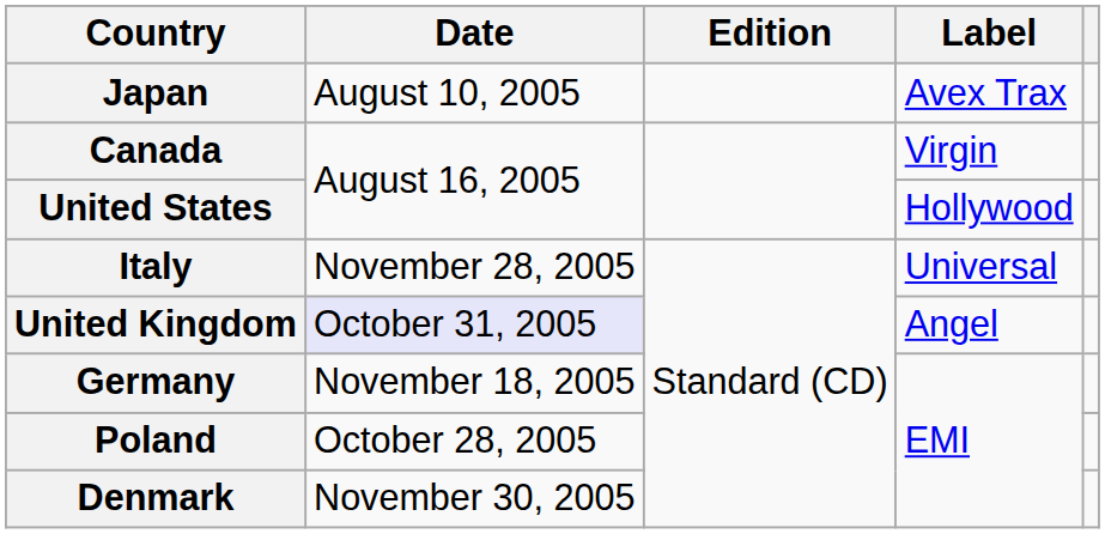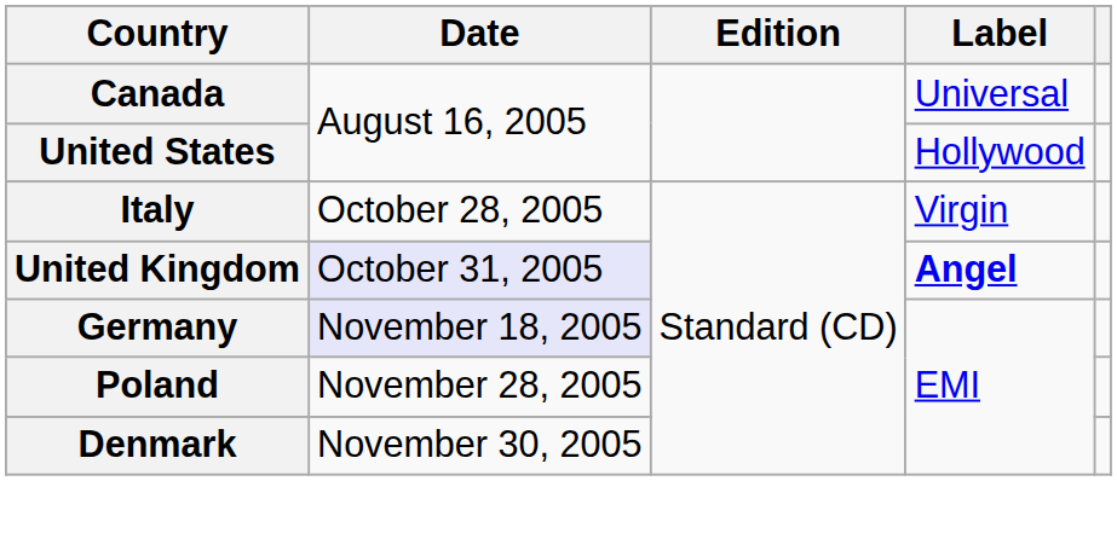- row: Japan | August 10, 2005 | Avex Trax
Canada | Label: Virgin -> Universal
Italy | Date: November 28, 2005 -> October 28, 2005
Italy | Label: Universal -> Virgin
United Kingdom | Label: normal -> bold
Germany | Date: no background -> lavender background
Poland | Date: October 28, 2005 -> November 28, 2005
